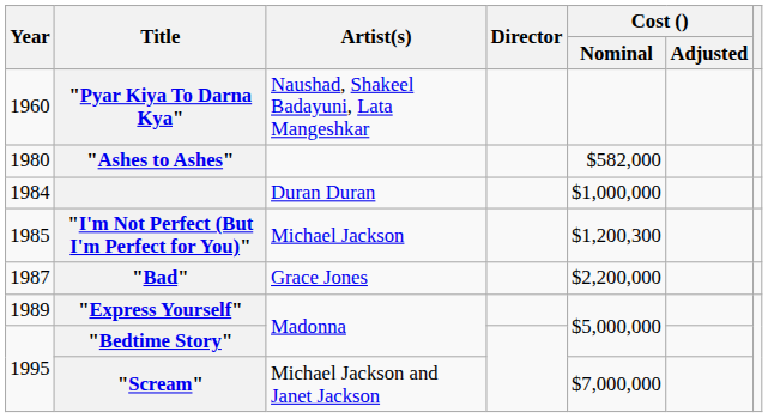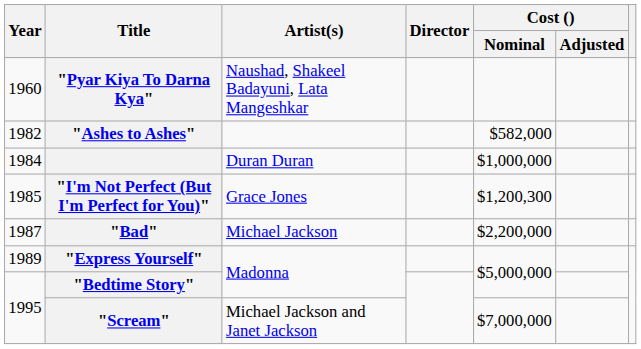"Ashes to Ashes" | Year: 1980 -> 1982
"I'm Not Perfect (But I'm Perfect for You)" | Artist(s): Michael Jackson -> Grace Jones
"Bad" | Artist(s): Grace Jones -> Michael Jackson
